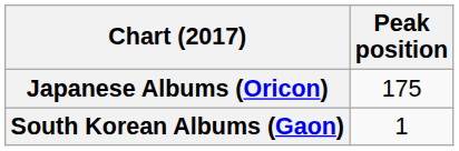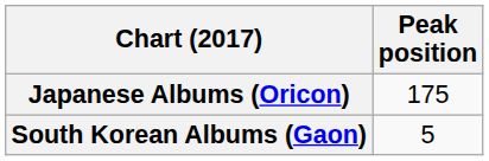South Korean Albums (Gaon) | Peak position: 1 -> 5
